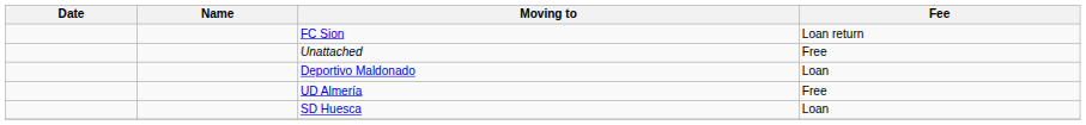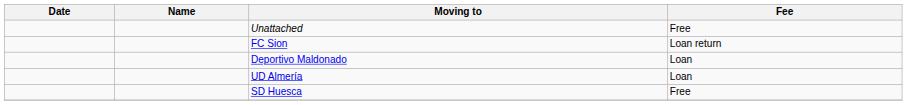rows swapped: Unattached <-> FC Sion
UD Almería | Fee: Free -> Loan
SD Huesca | Fee: Loan -> Free
